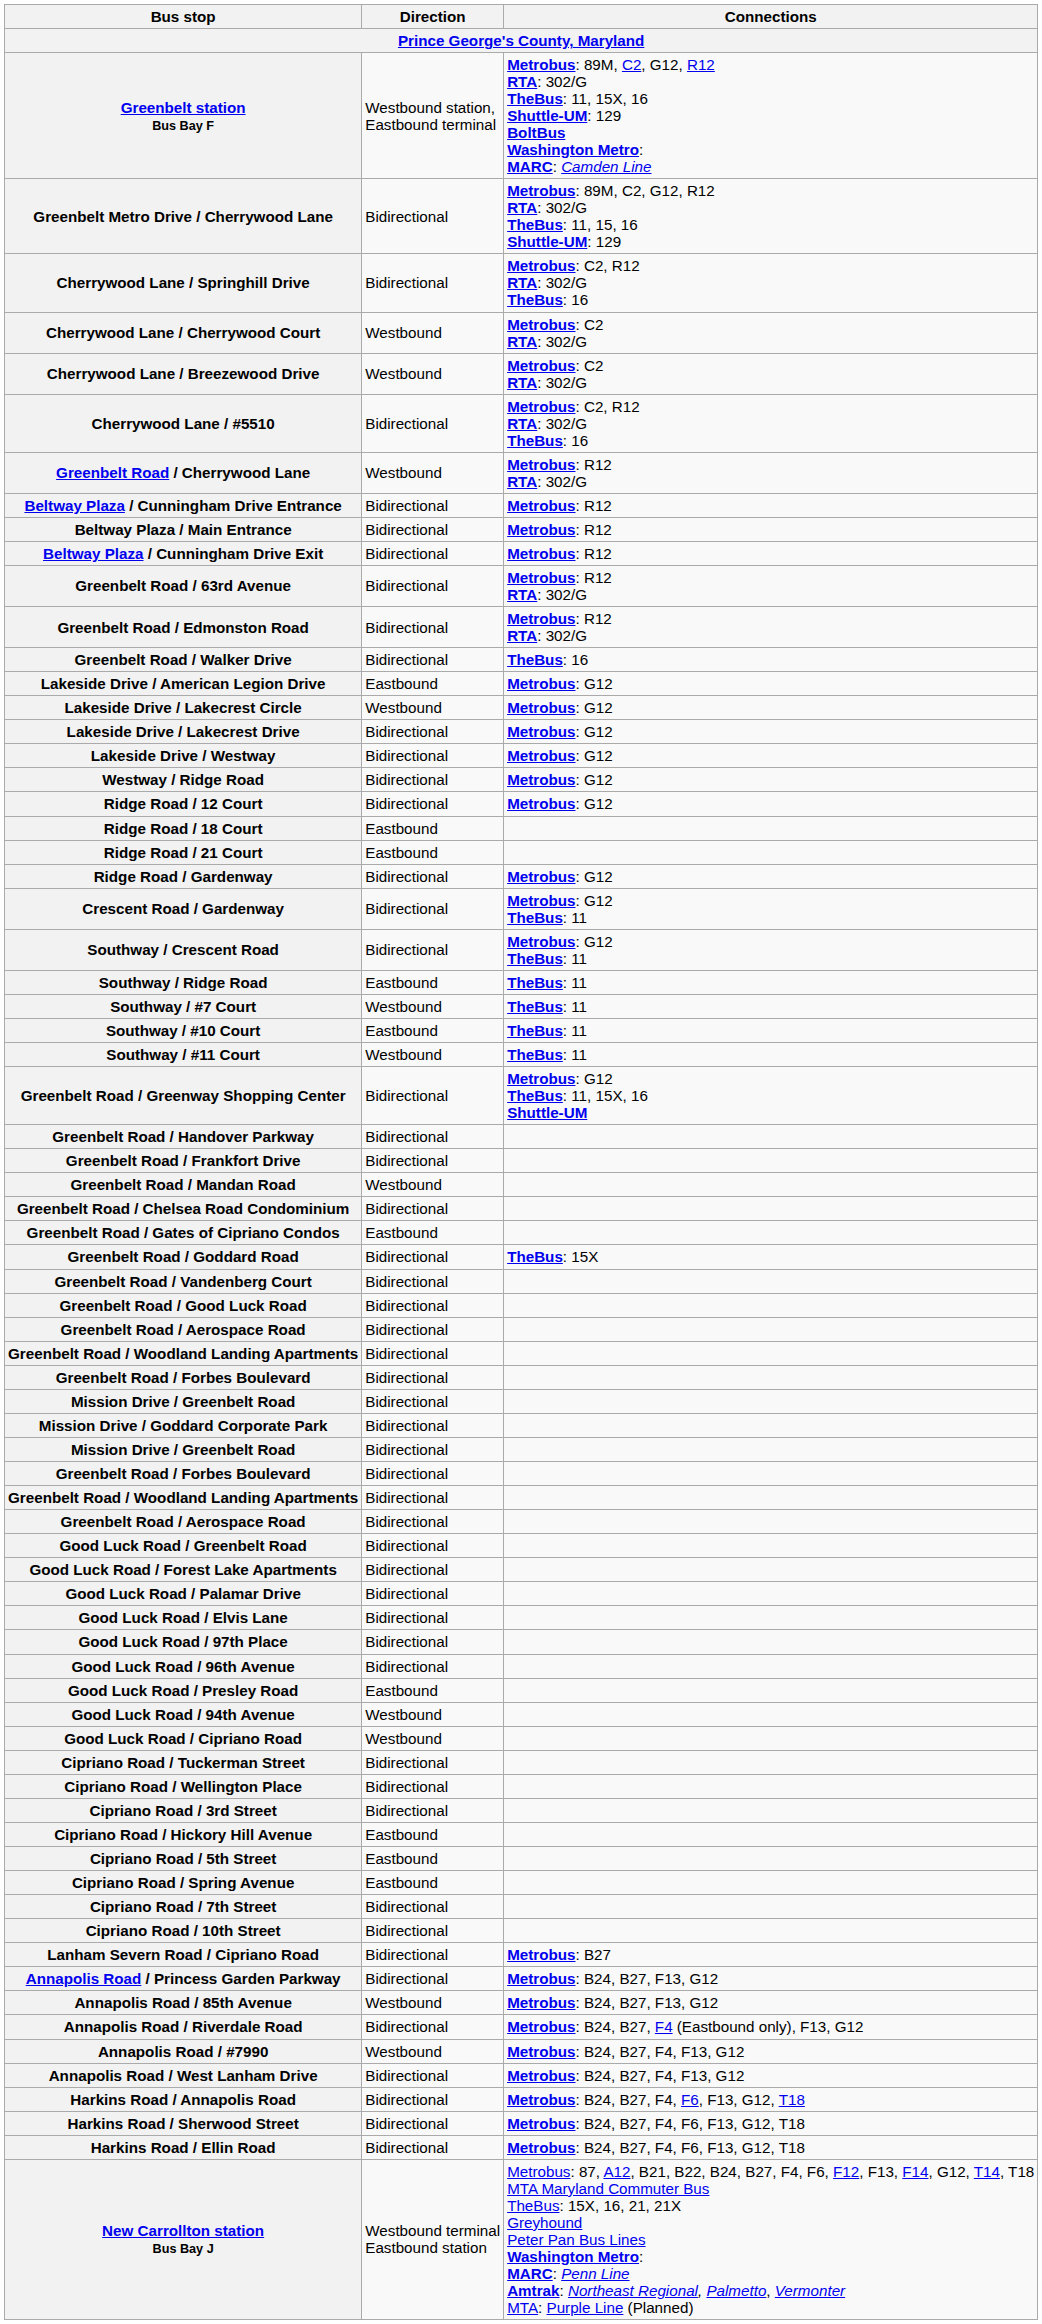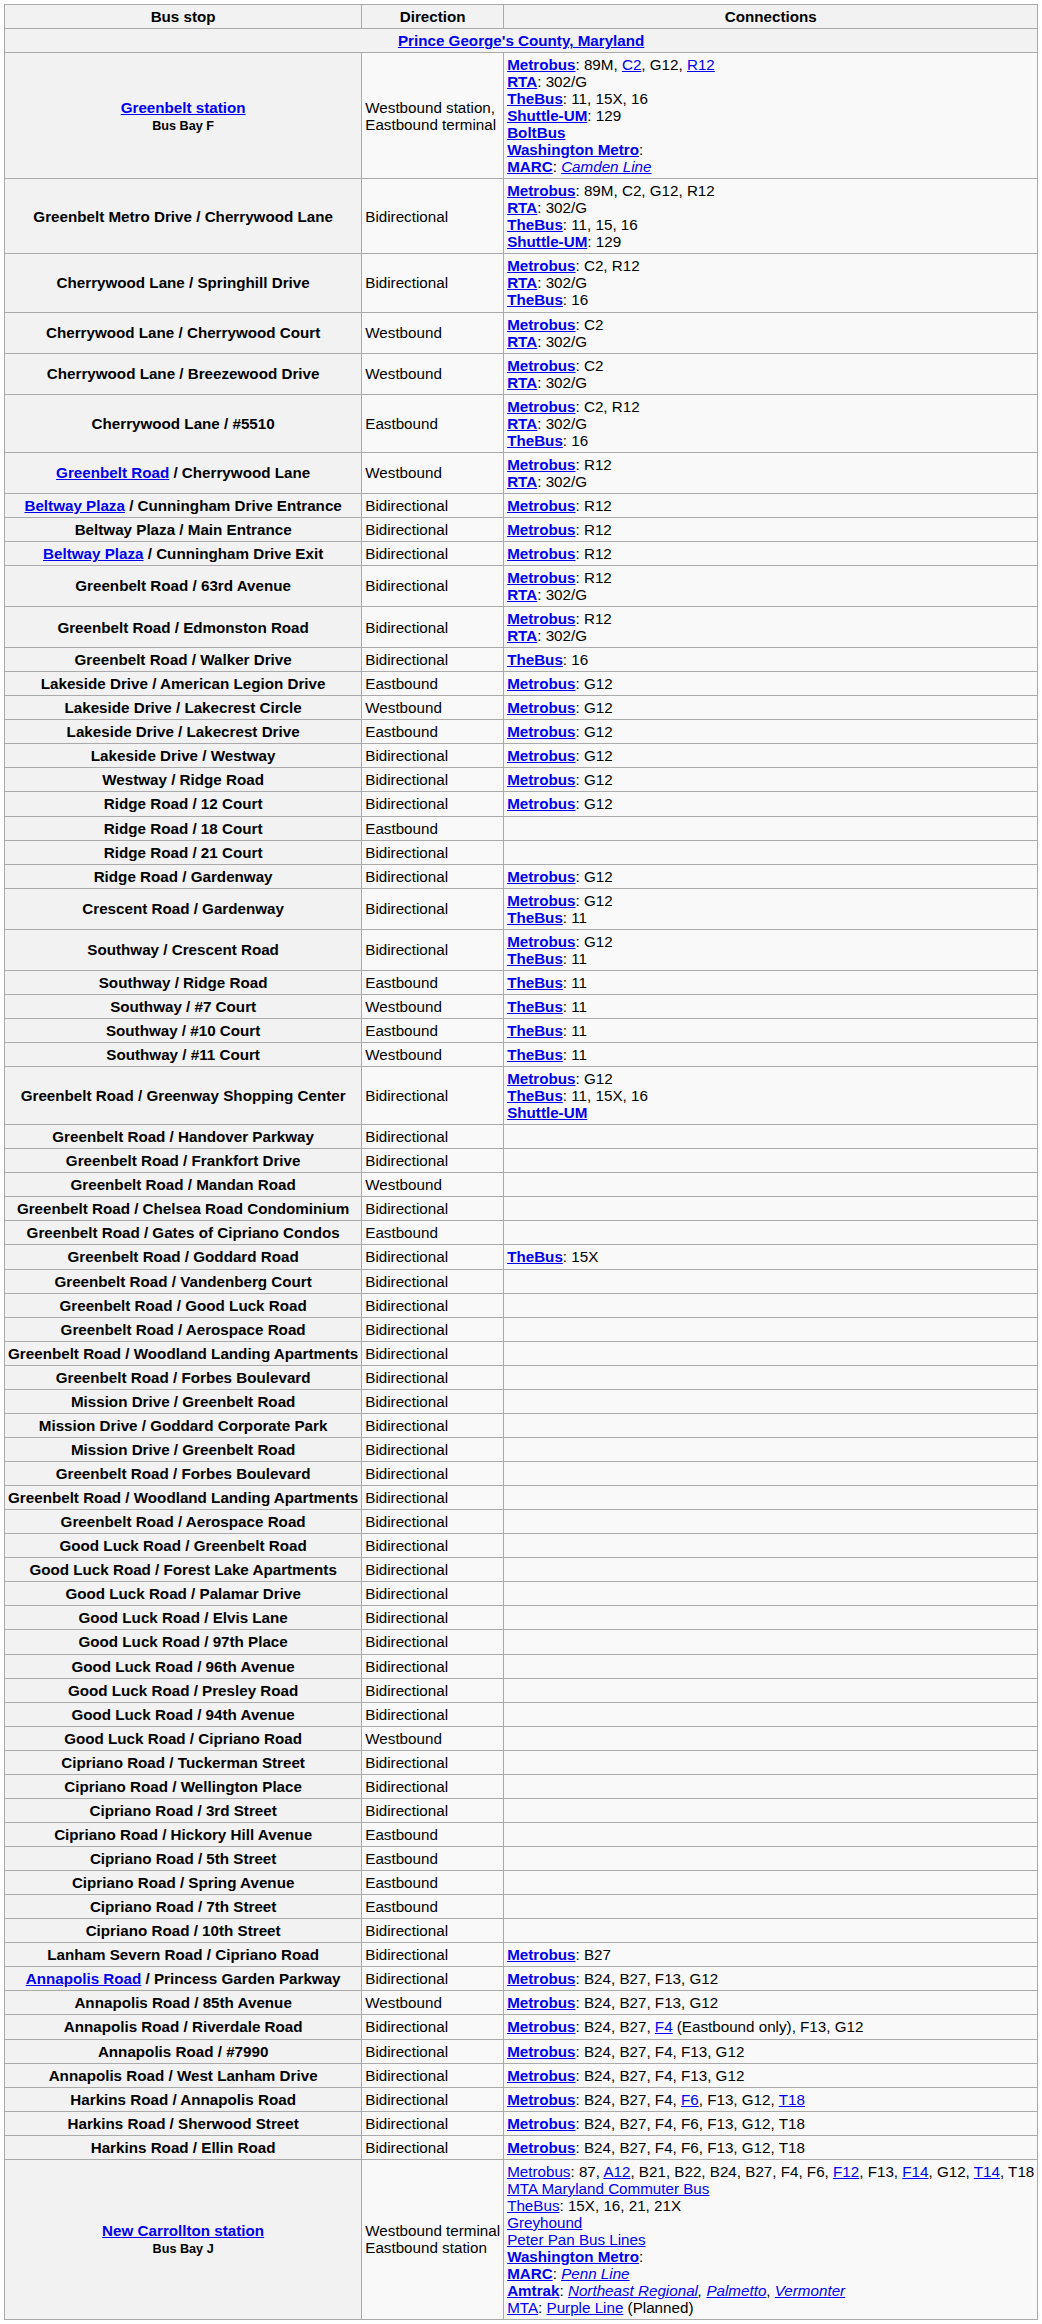Cherrywood Lane / #5510 | Direction: Bidirectional -> Eastbound
Lakeside Drive / Lakecrest Drive | Direction: Bidirectional -> Eastbound
Ridge Road / 21 Court | Direction: Eastbound -> Bidirectional
Good Luck Road / Presley Road | Direction: Eastbound -> Bidirectional
Good Luck Road / 94th Avenue | Direction: Westbound -> Bidirectional
Cipriano Road / 7th Street | Direction: Bidirectional -> Eastbound
Annapolis Road / #7990 | Direction: Westbound -> Bidirectional
